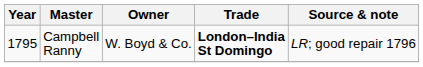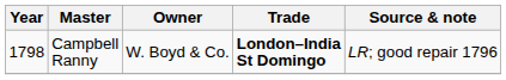Campbell Ranny | Year: 1795 -> 1798
